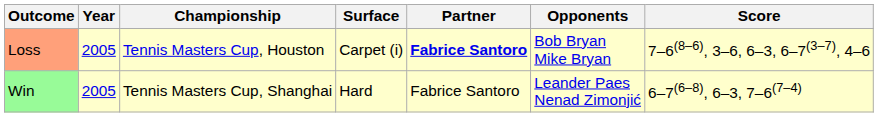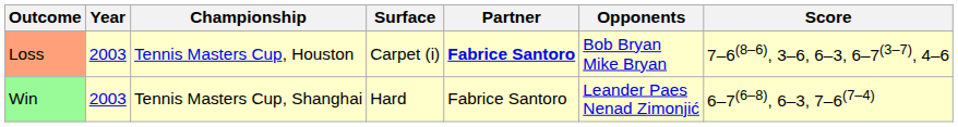Loss | Year: 2005 -> 2003
Win | Year: 2005 -> 2003
